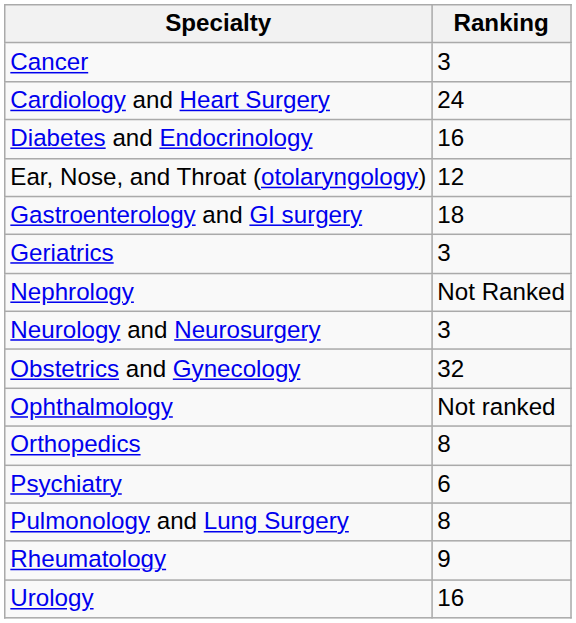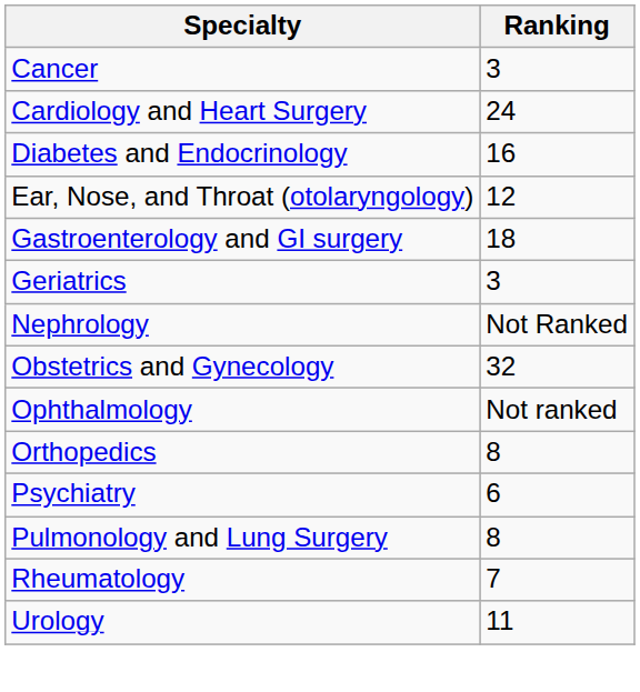- row: Neurology and Neurosurgery | 3
Rheumatology | Ranking: 9 -> 7
Urology | Ranking: 16 -> 11
